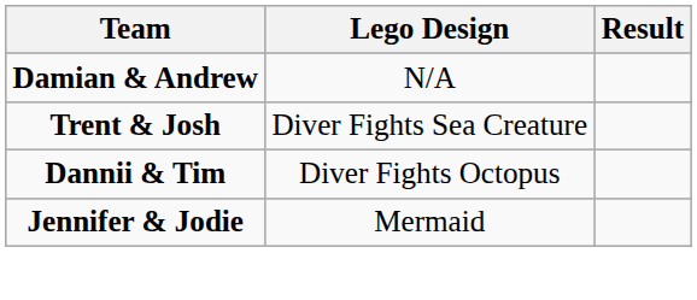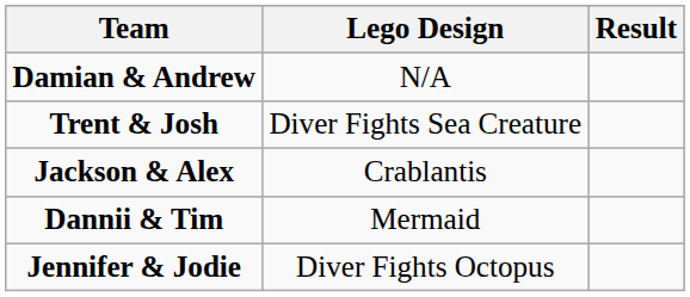+ row: Jackson & Alex | Crablantis
Dannii & Tim | Lego Design: Diver Fights Octopus -> Mermaid
Jennifer & Jodie | Lego Design: Mermaid -> Diver Fights Octopus
